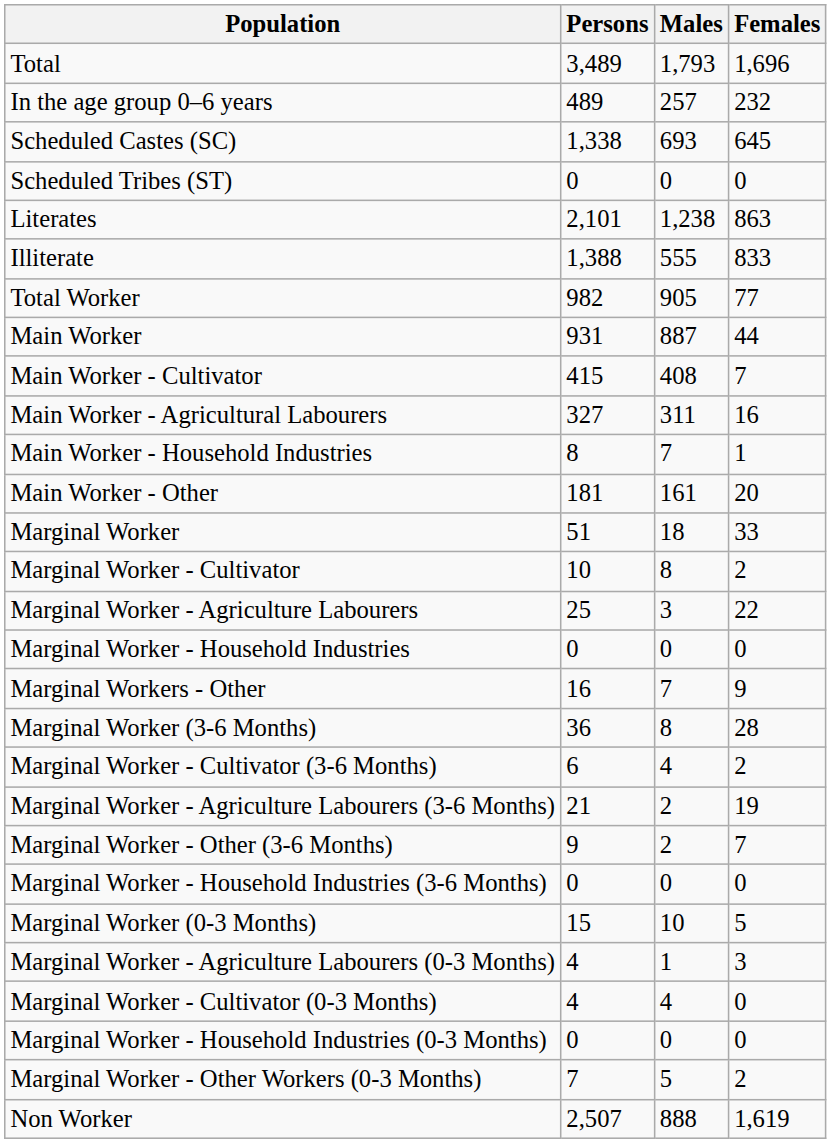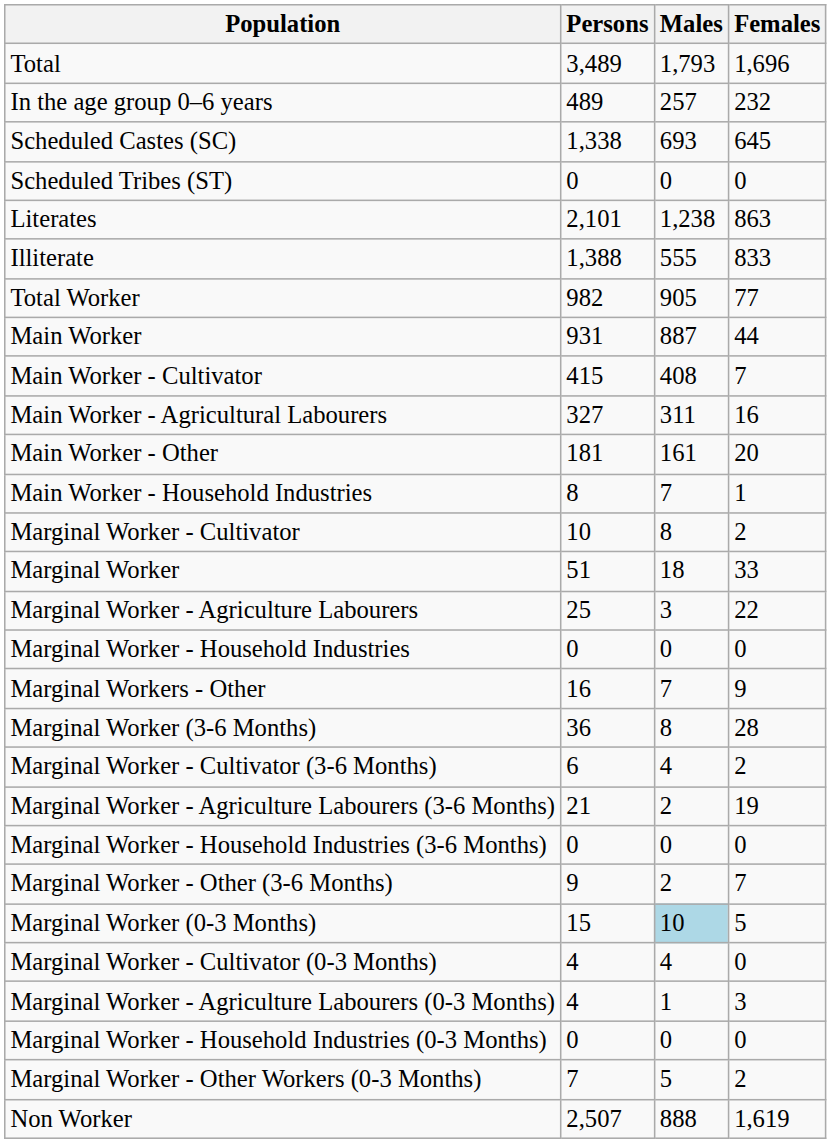rows swapped: Main Worker - Household Industries <-> Main Worker - Other
rows swapped: Marginal Worker <-> Marginal Worker - Cultivator
rows swapped: Marginal Worker - Household Industries (3-6 Months) <-> Marginal Worker - Other (3-6 Months)
Marginal Worker (0-3 Months) | Males: no background -> lightblue background
rows swapped: Marginal Worker - Cultivator (0-3 Months) <-> Marginal Worker - Agriculture Labourers (0-3 Months)
